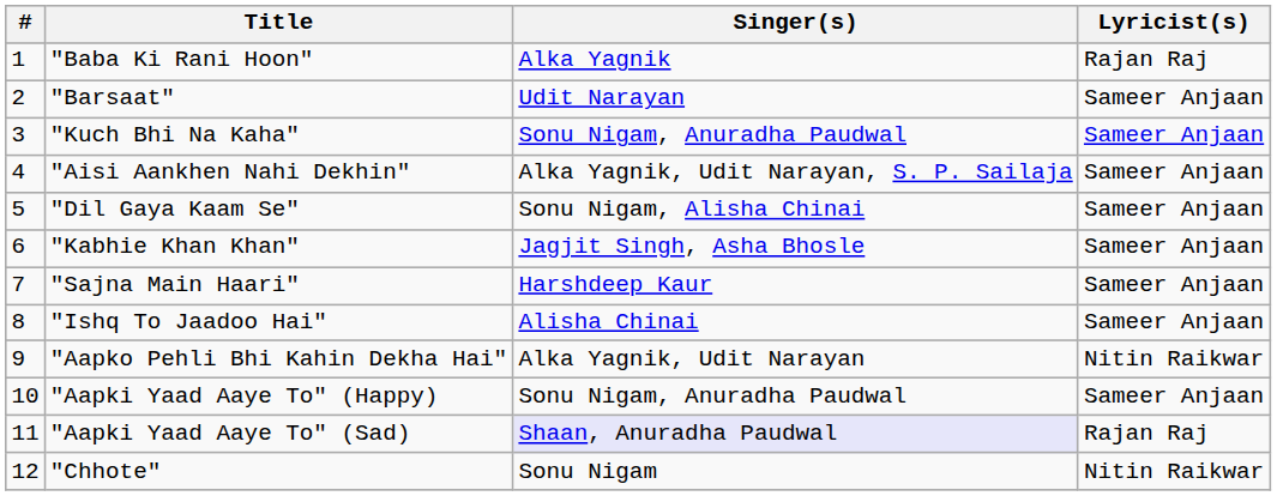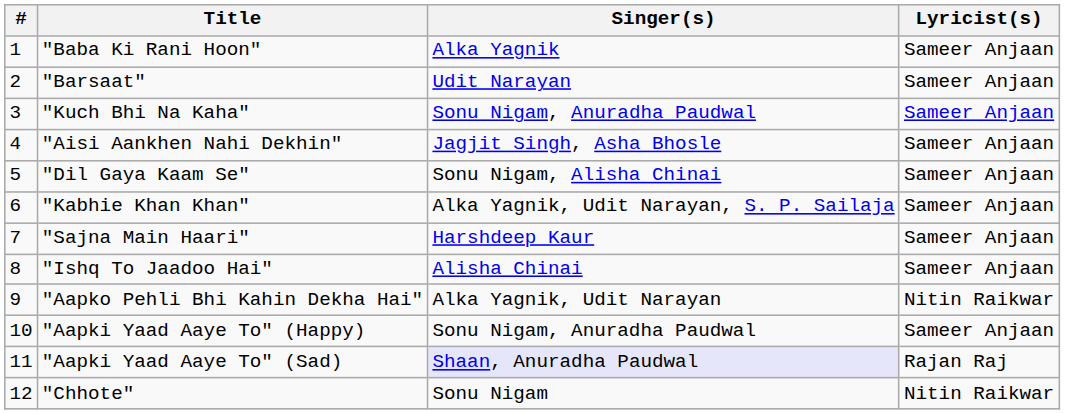"Baba Ki Rani Hoon" | Lyricist(s): Rajan Raj -> Sameer Anjaan
"Aisi Aankhen Nahi Dekhin" | Singer(s): Alka Yagnik, Udit Narayan, S. P. Sailaja -> Jagjit Singh, Asha Bhosle
"Kabhie Khan Khan" | Singer(s): Jagjit Singh, Asha Bhosle -> Alka Yagnik, Udit Narayan, S. P. Sailaja
